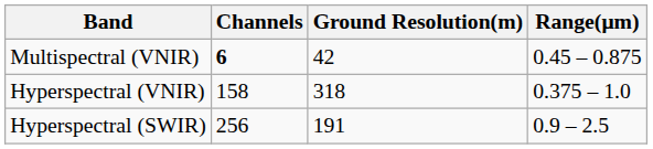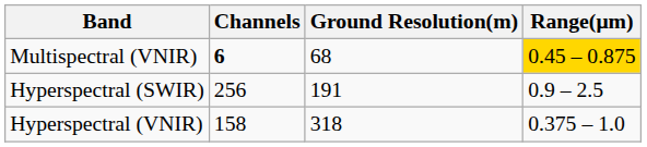Multispectral (VNIR) | Ground Resolution(m): 42 -> 68
Multispectral (VNIR) | Range(μm): no background -> gold background
rows swapped: Hyperspectral (VNIR) <-> Hyperspectral (SWIR)
